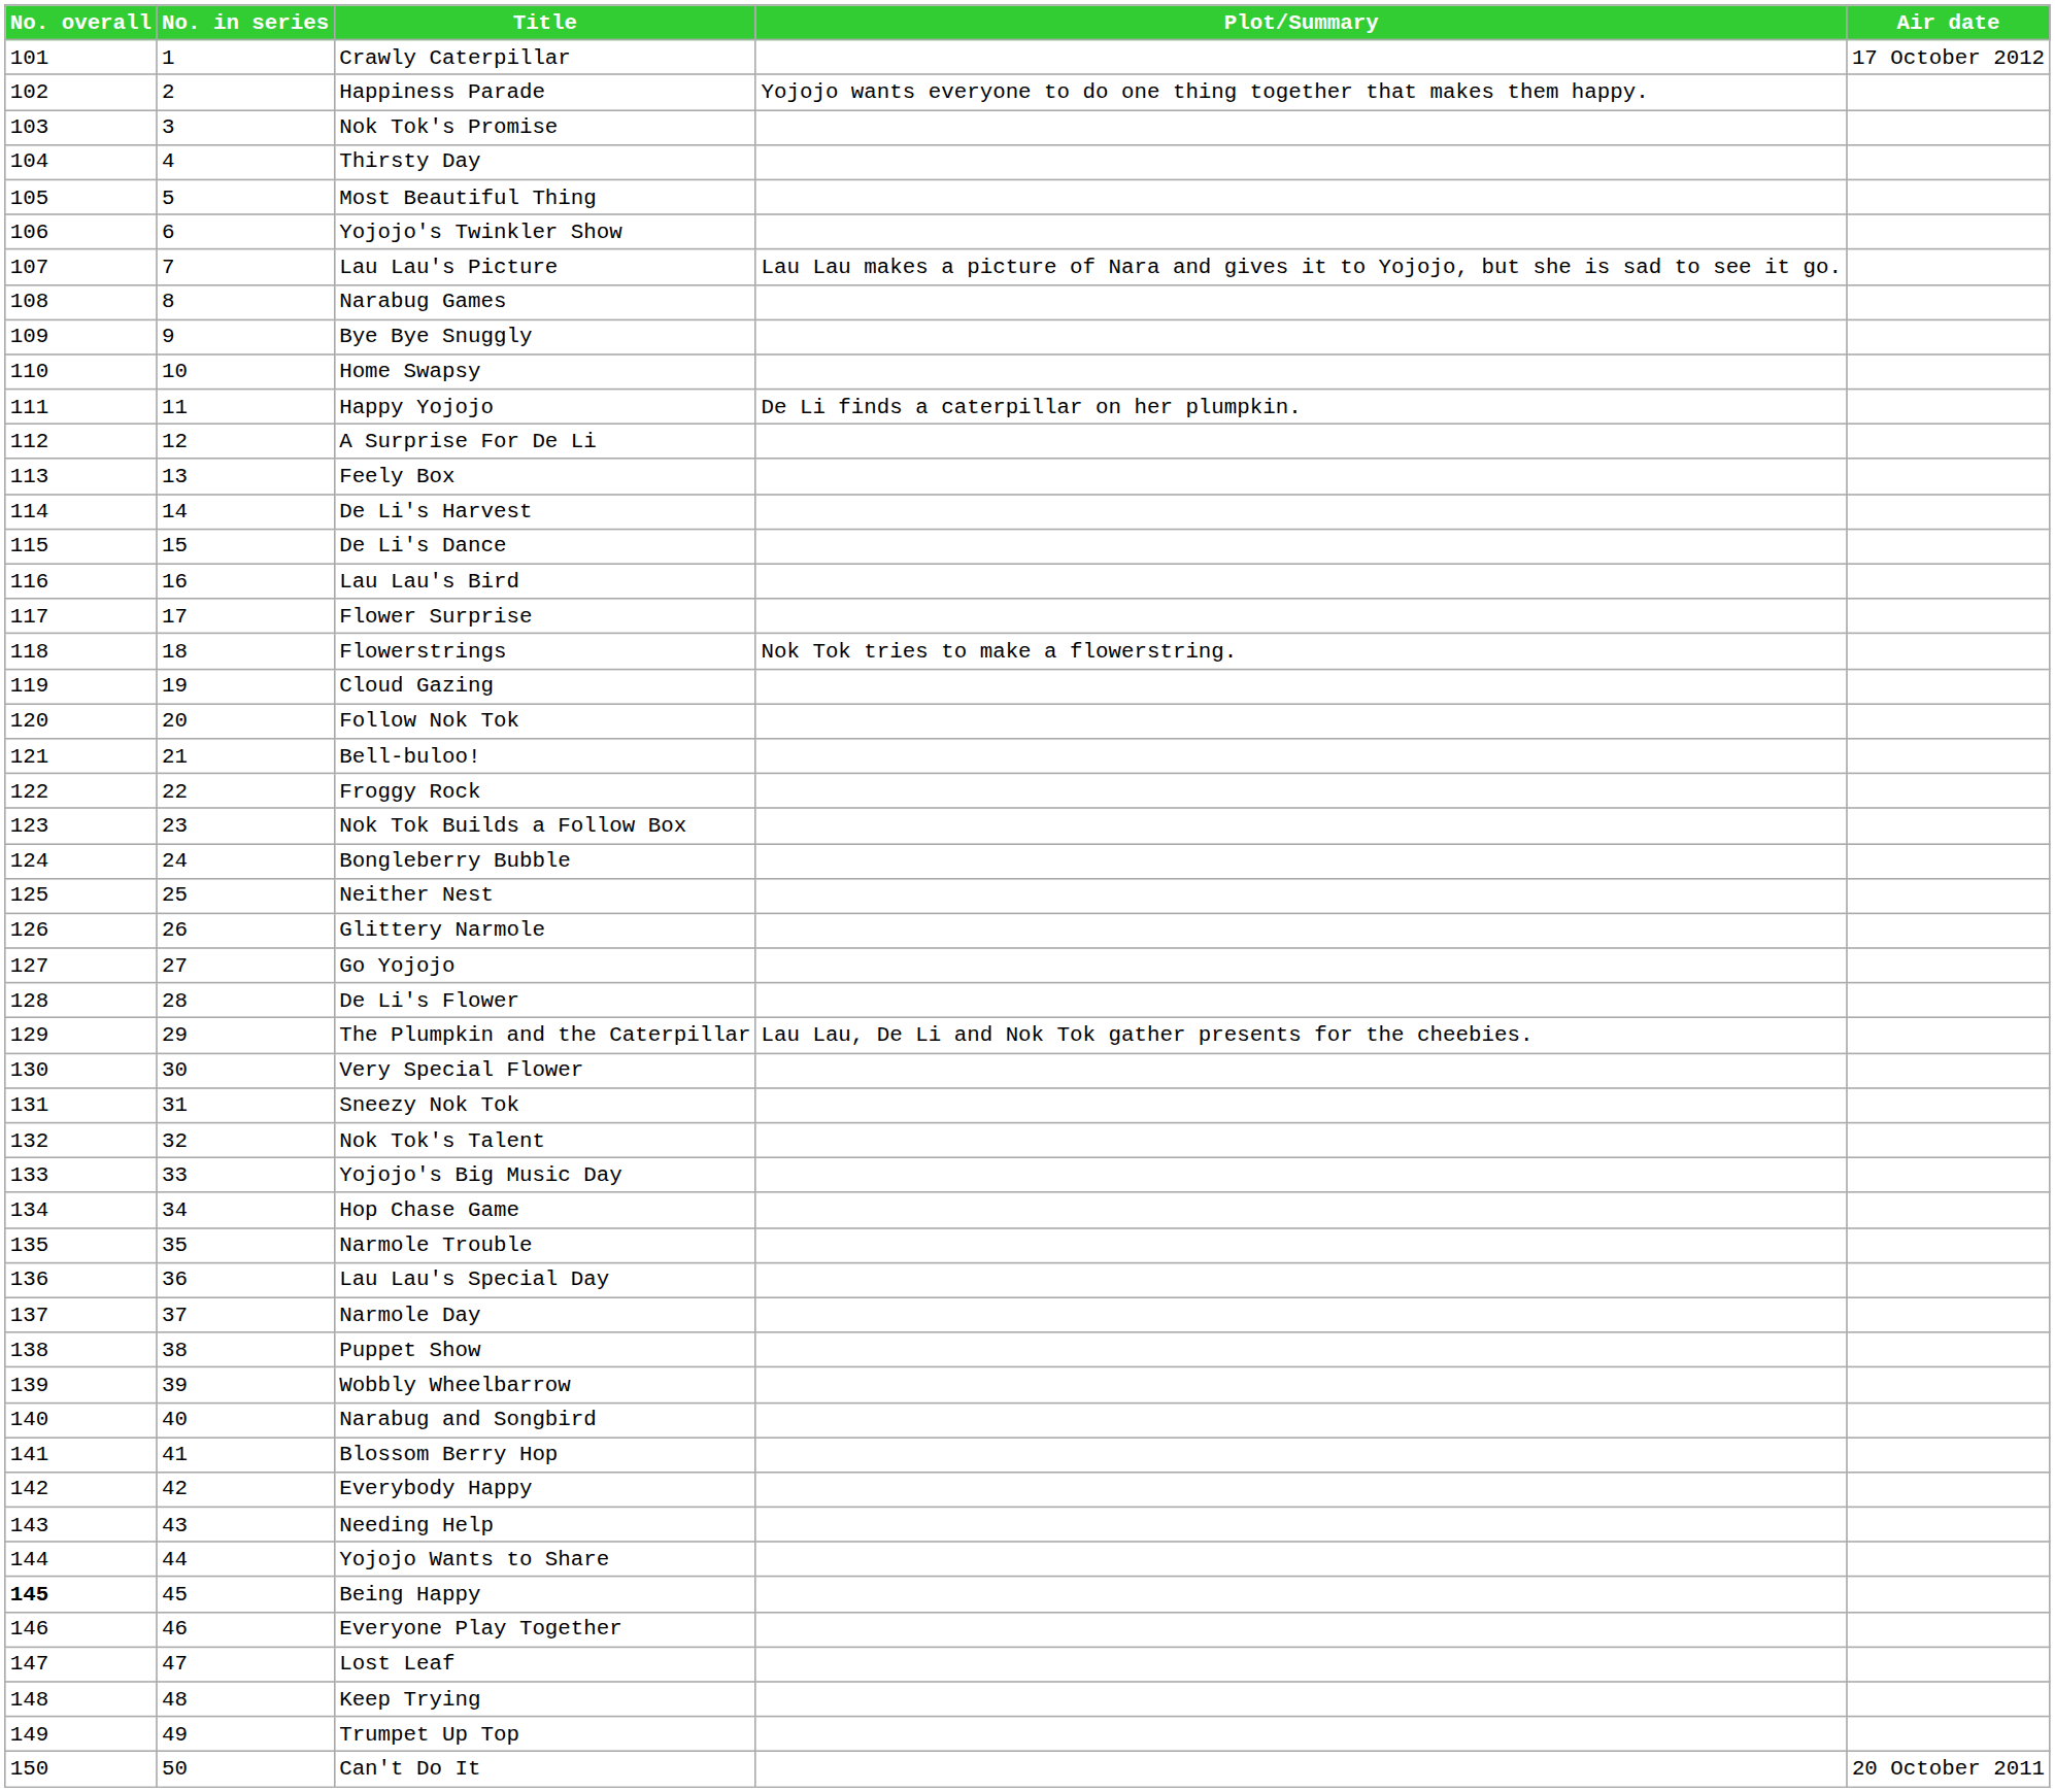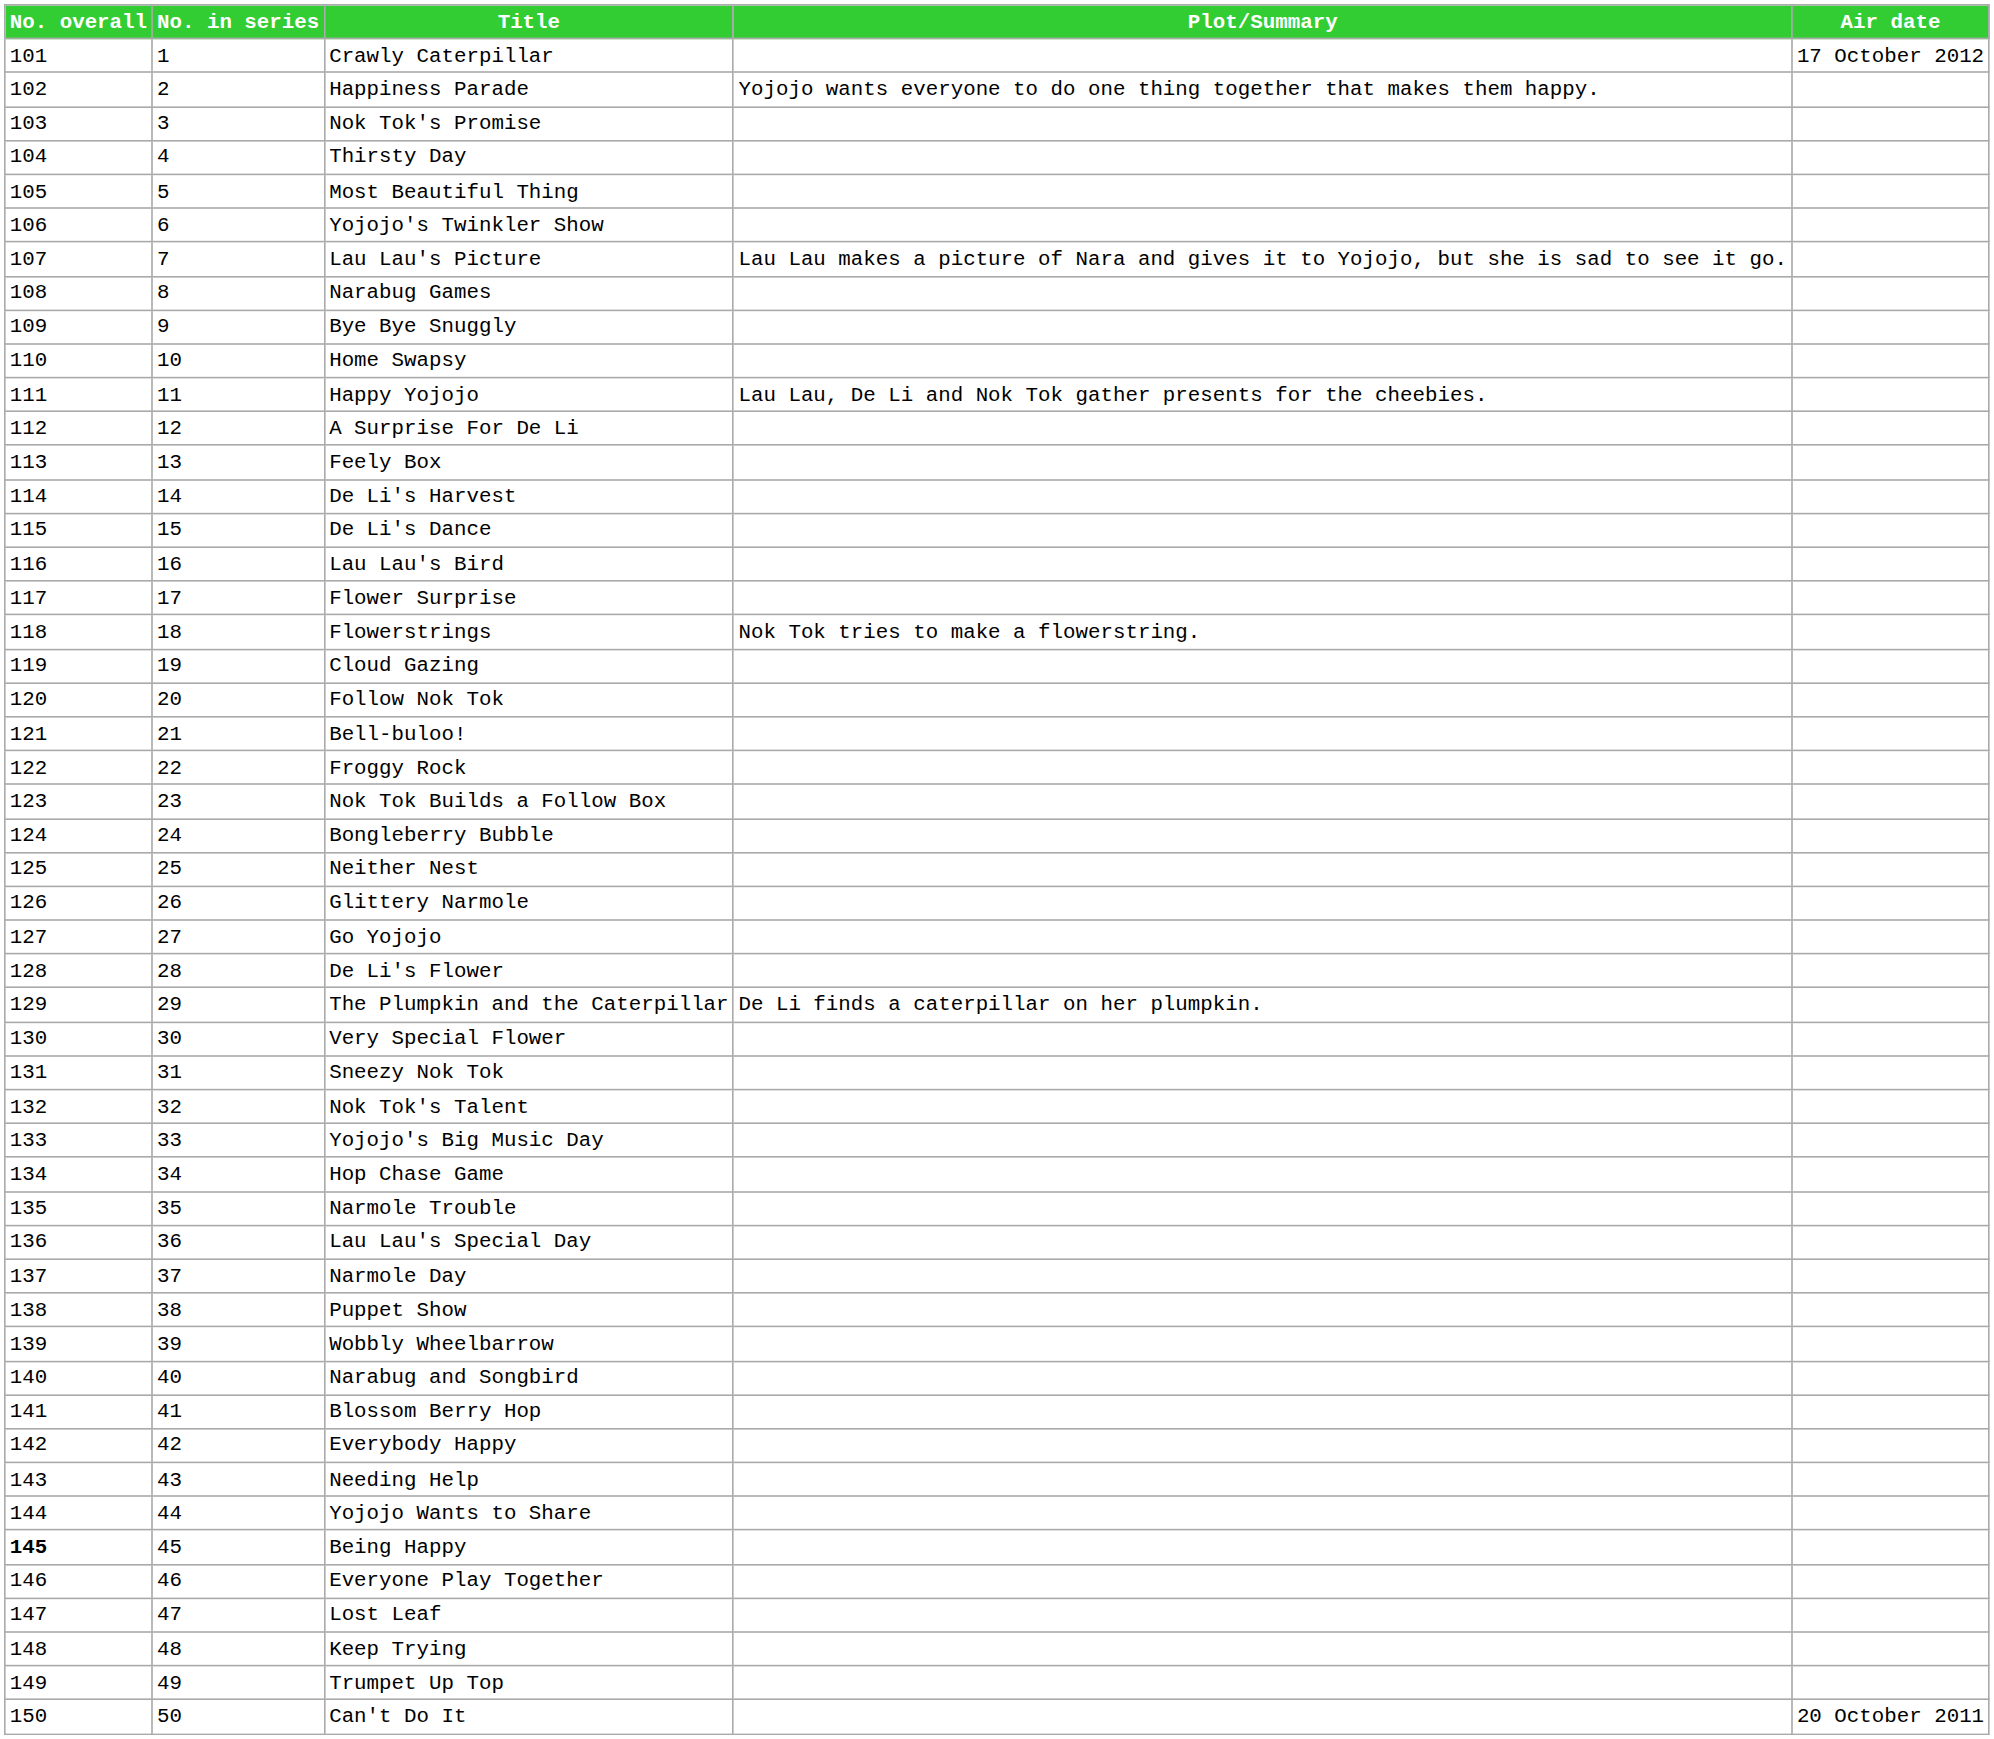Happy Yojojo | Plot/Summary: De Li finds a caterpillar on her plumpkin. -> Lau Lau, De Li and Nok Tok gather presents for the cheebies.
The Plumpkin and the Caterpillar | Plot/Summary: Lau Lau, De Li and Nok Tok gather presents for the cheebies. -> De Li finds a caterpillar on her plumpkin.
